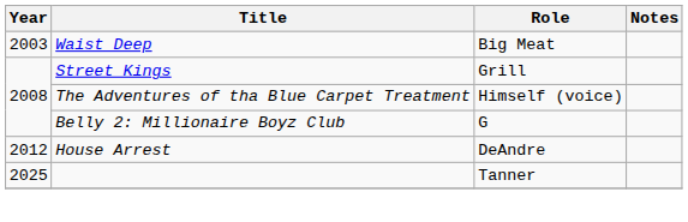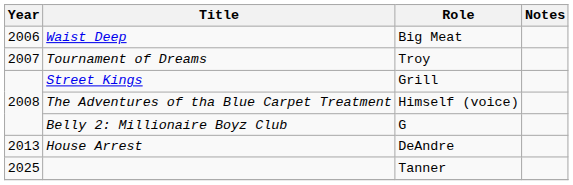Waist Deep | Year: 2003 -> 2006
+ row: 2007 | Tournament of Dreams | Troy
House Arrest | Year: 2012 -> 2013
